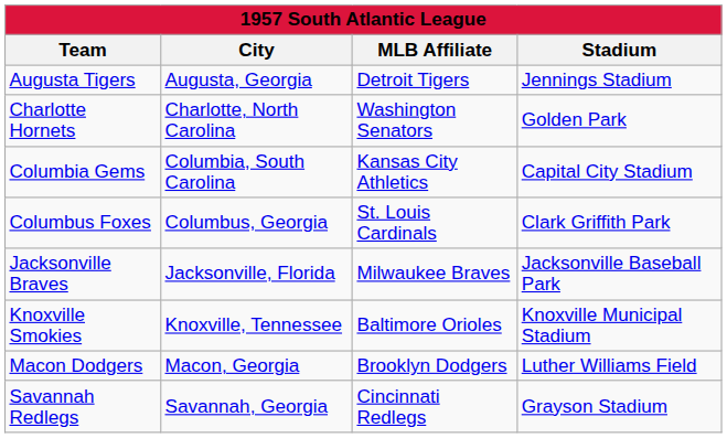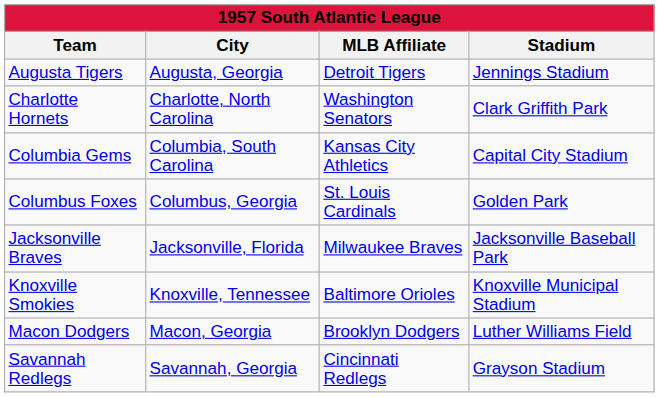Charlotte Hornets | Stadium: Golden Park -> Clark Griffith Park
Columbus Foxes | Stadium: Clark Griffith Park -> Golden Park
